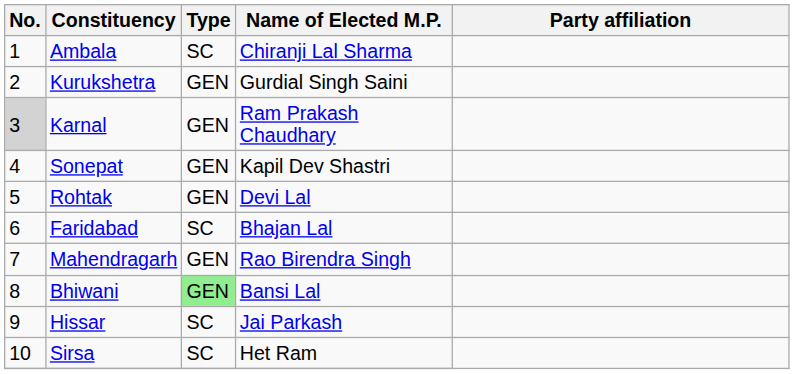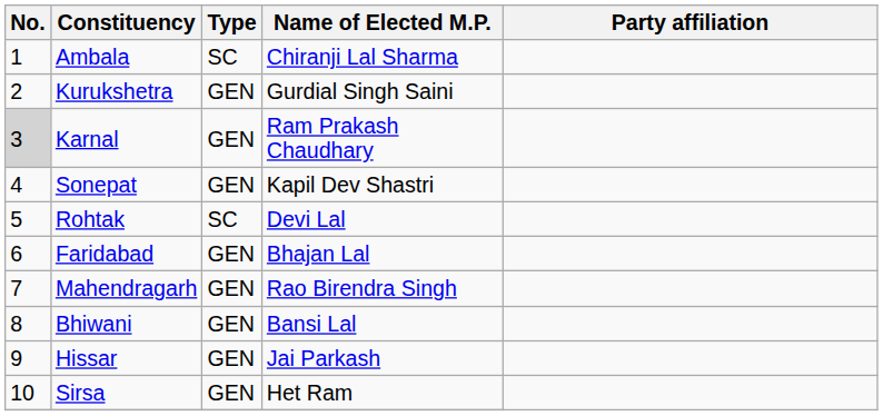Rohtak | Type: GEN -> SC
Faridabad | Type: SC -> GEN
Bhiwani | Type: lightgreen background -> no background
Hissar | Type: SC -> GEN
Sirsa | Type: SC -> GEN
